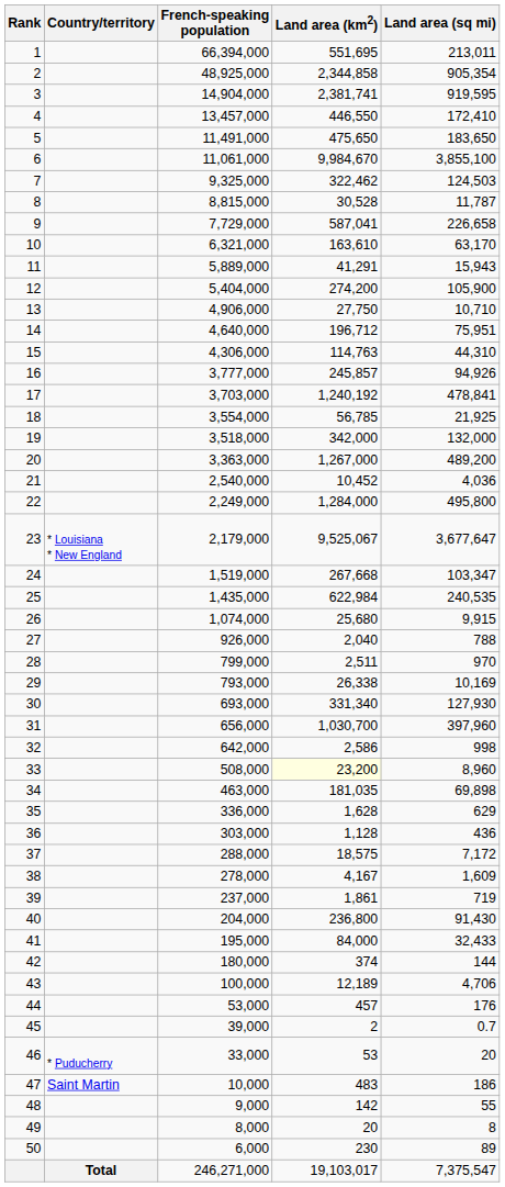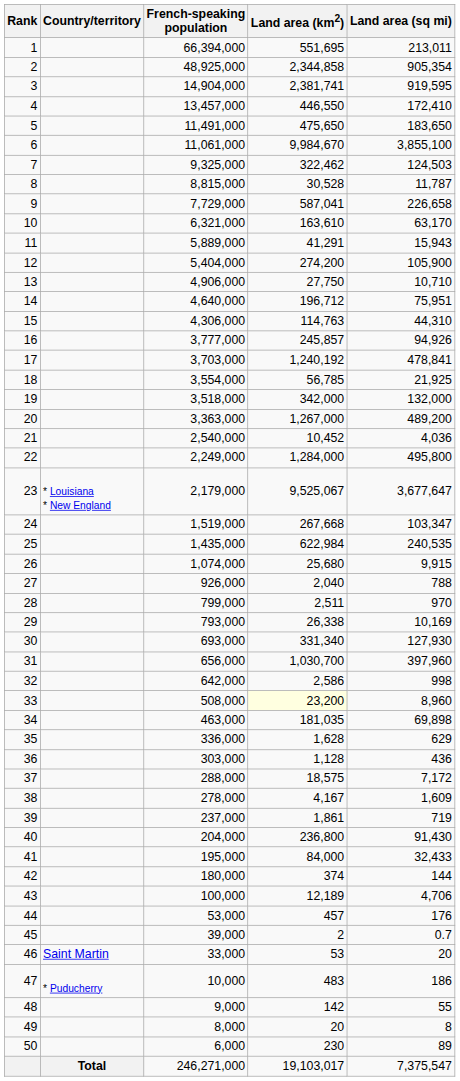46 | Country/territory: * Puducherry -> Saint Martin
47 | Country/territory: Saint Martin -> * Puducherry
